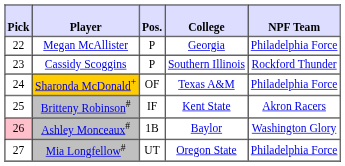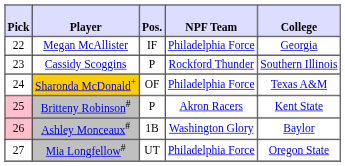columns swapped: NPF Team <-> College
Megan McAllister | Pos.: P -> IF
Britteny Robinson# | Pick: no background -> pink background
Britteny Robinson# | Pos.: IF -> P
